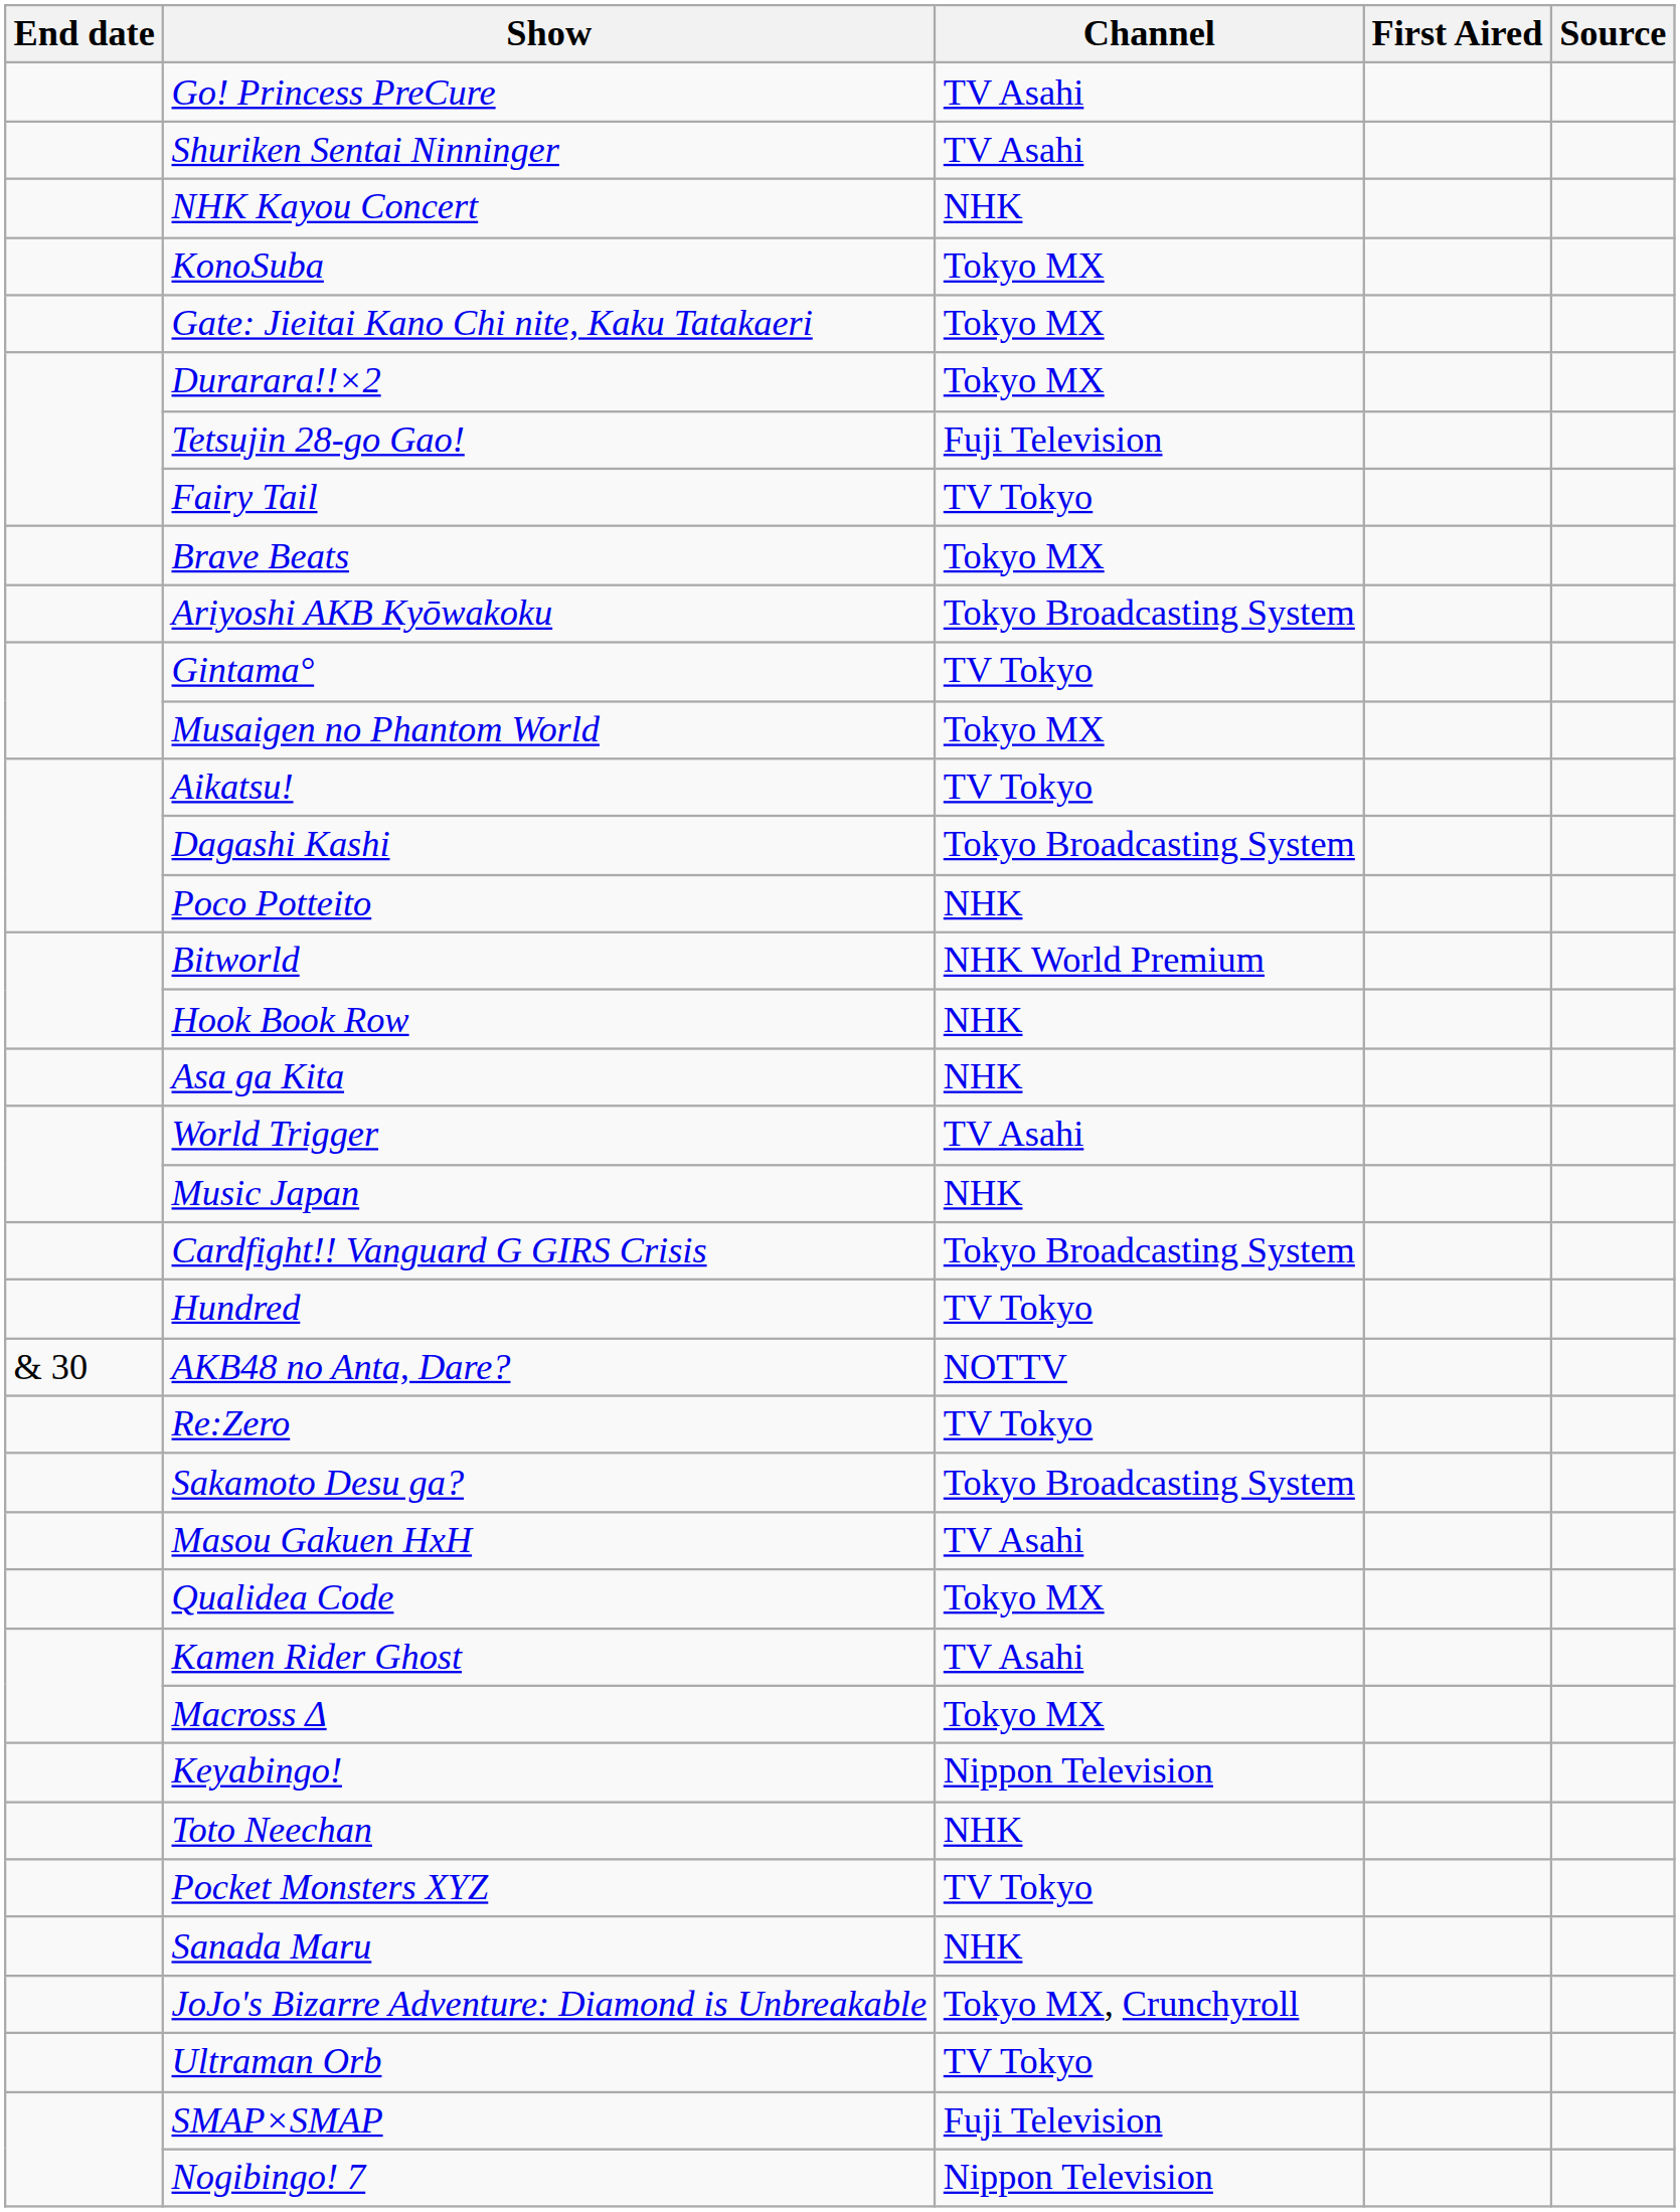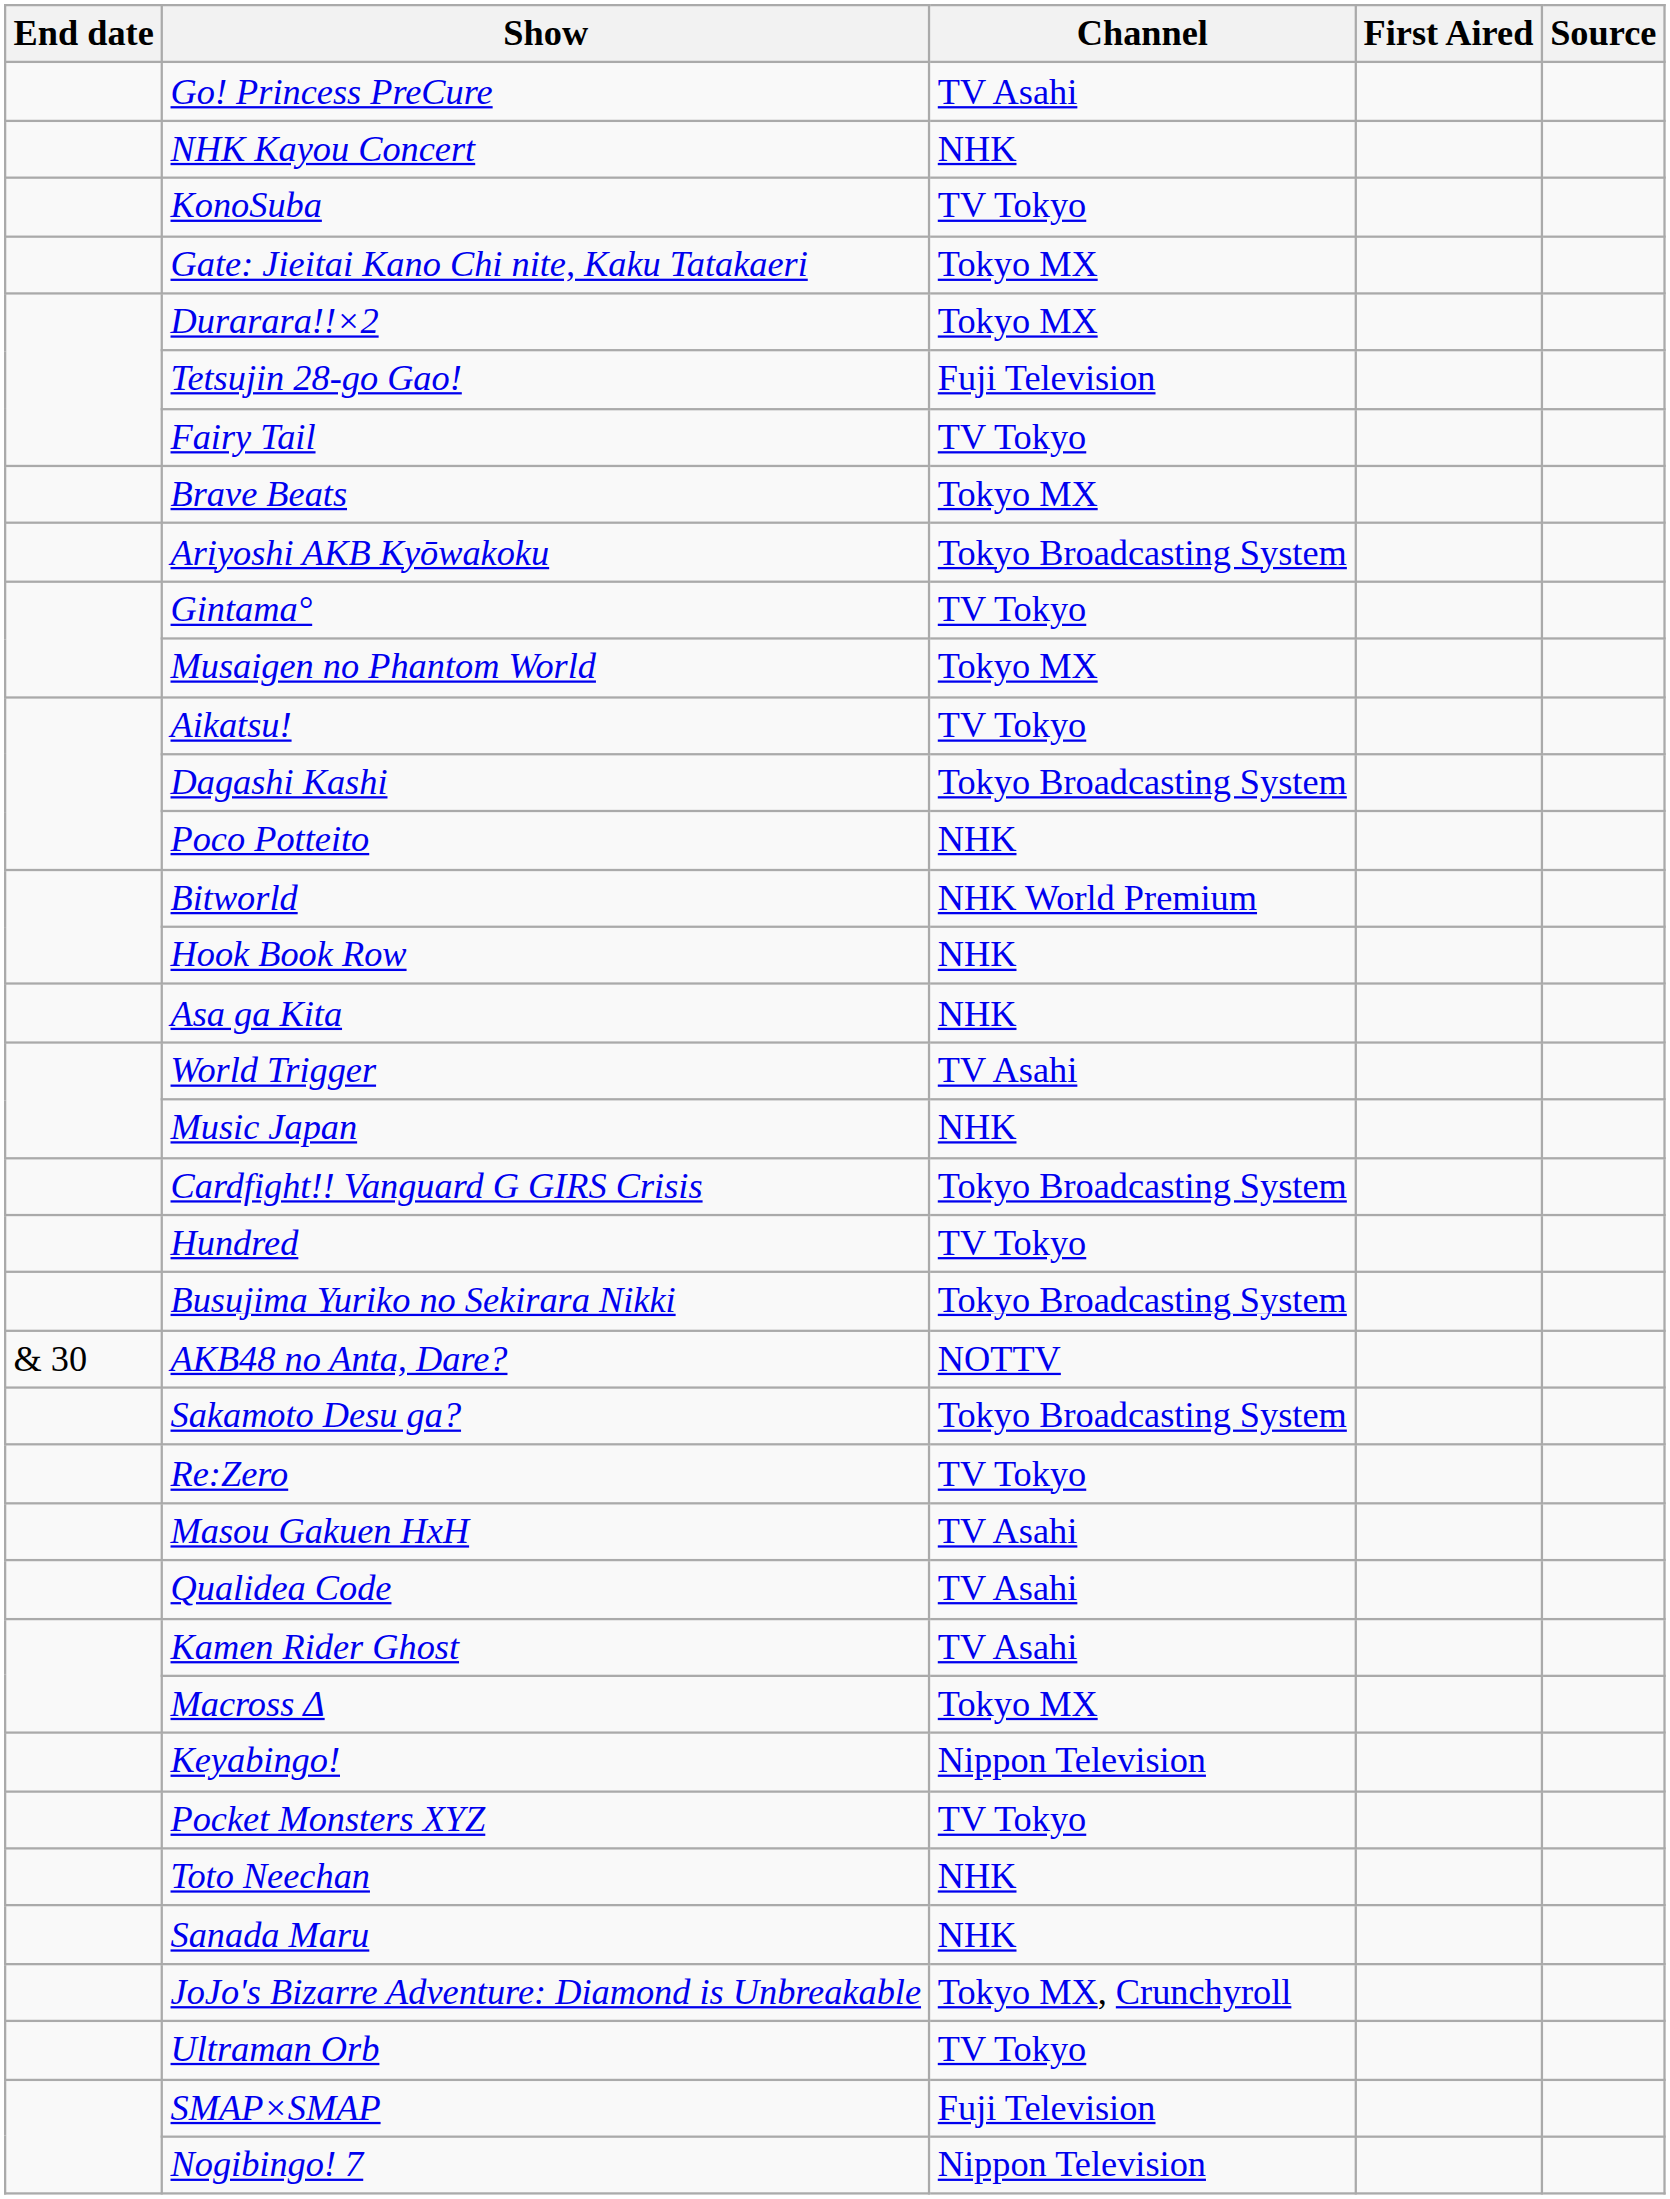- row: Shuriken Sentai Ninninger | TV Asahi
KonoSuba | Channel: Tokyo MX -> TV Tokyo
+ row: Busujima Yuriko no Sekirara Nikki | Tokyo Broadcasting System
rows swapped: Sakamoto Desu ga? <-> Re:Zero
Qualidea Code | Channel: Tokyo MX -> TV Asahi
rows swapped: Toto Neechan <-> Pocket Monsters XYZ
